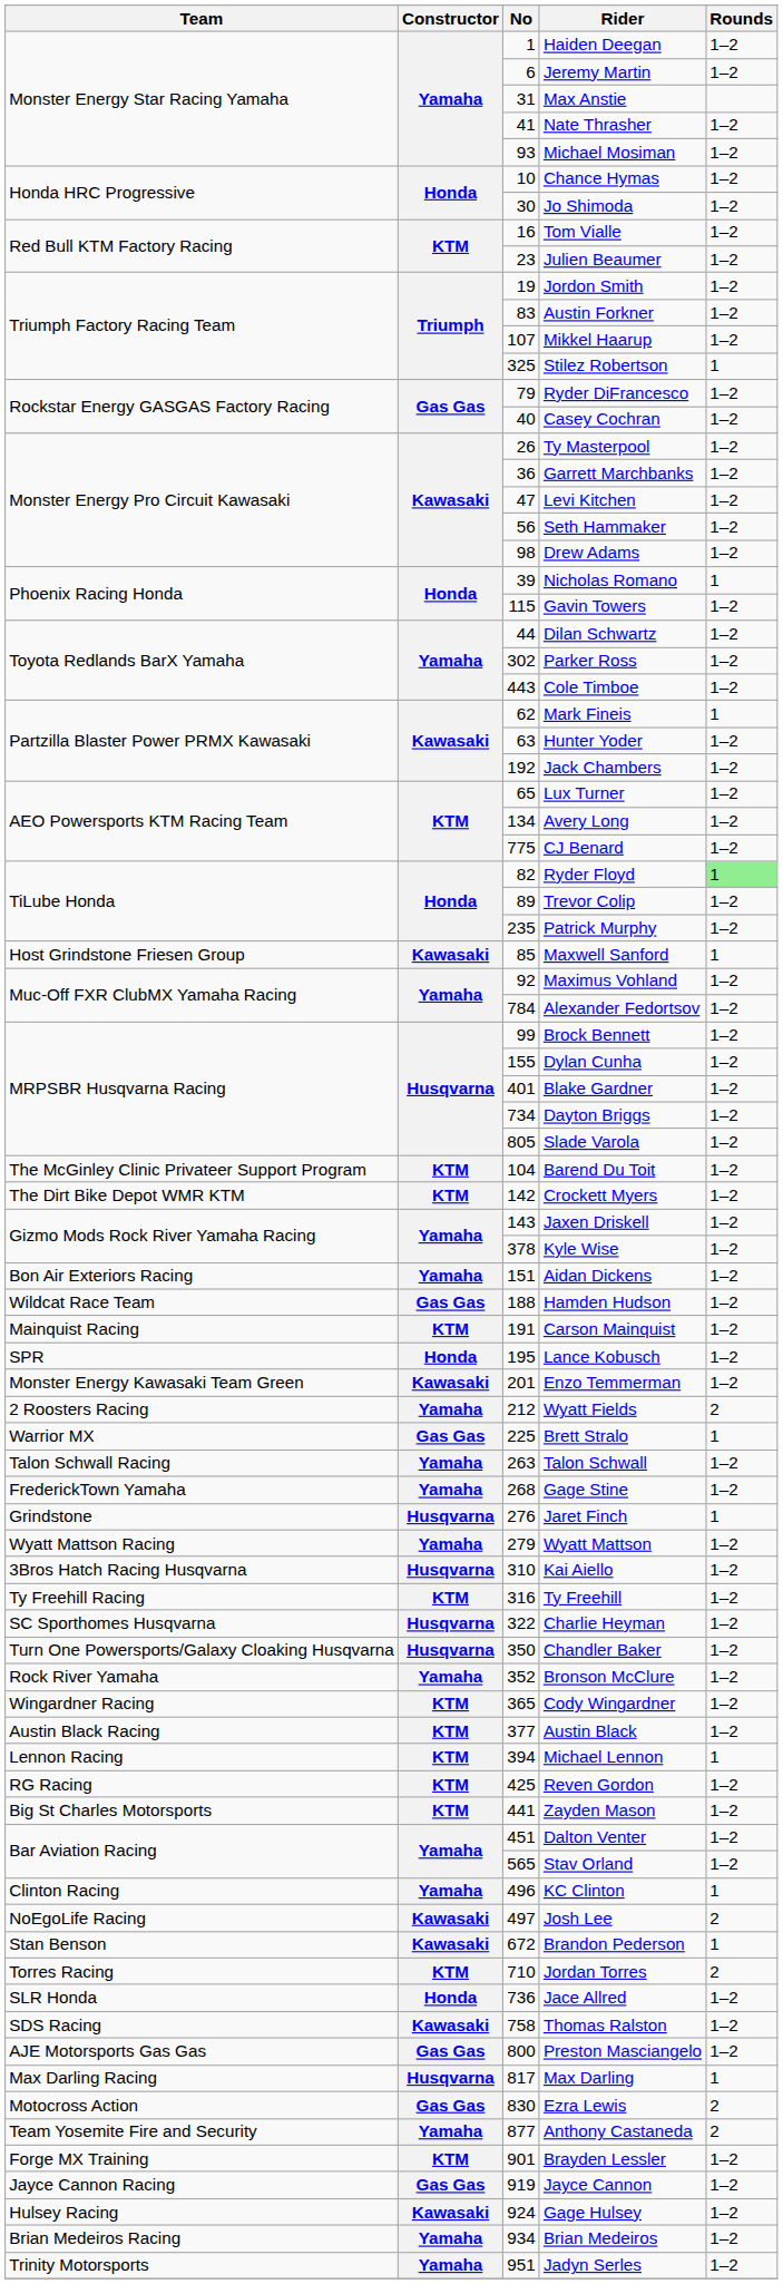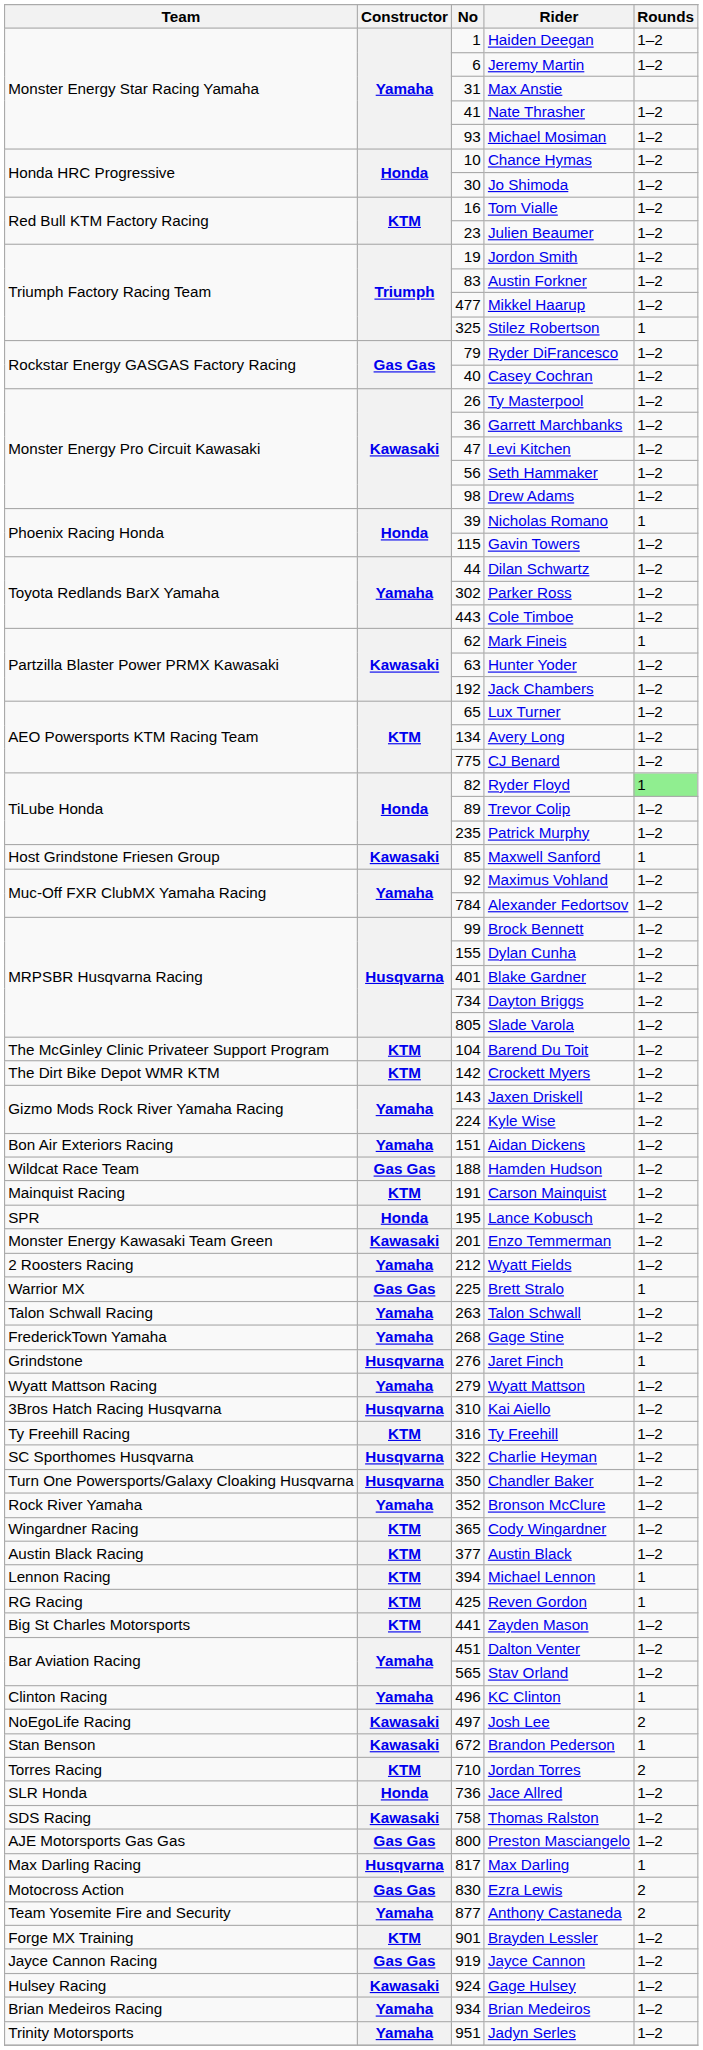Mikkel Haarup | No: 107 -> 477
Kyle Wise | No: 378 -> 224
Wyatt Fields | Rounds: 2 -> 1–2
Reven Gordon | Rounds: 1–2 -> 1
